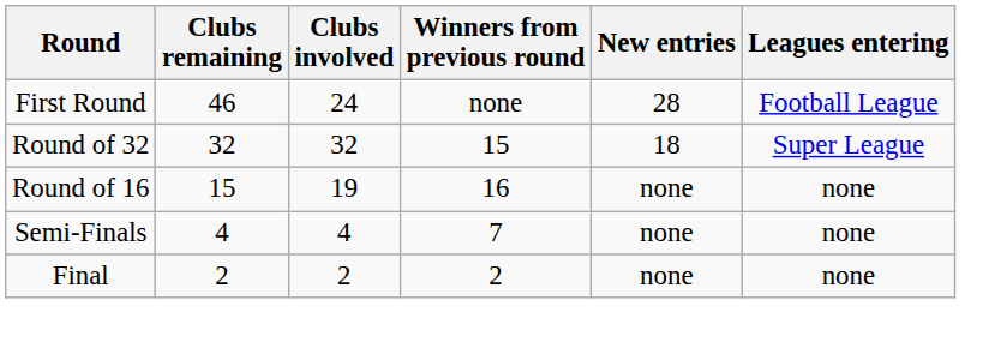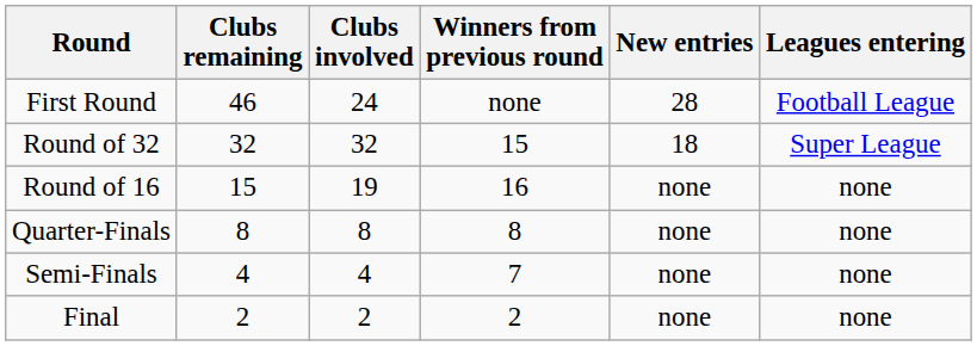+ row: Quarter-Finals | 8 | 8 | 8 | none | none
